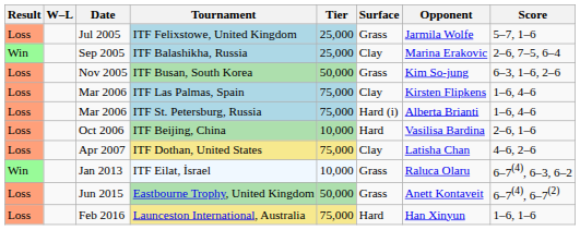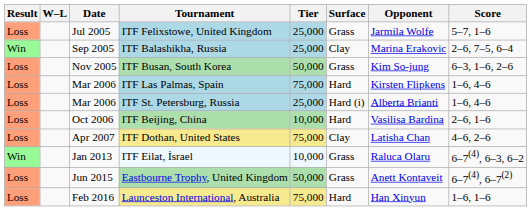ITF Las Palmas, Spain | Surface: Clay -> Hard
ITF St. Petersburg, Russia | Tier: 75,000 -> 25,000
